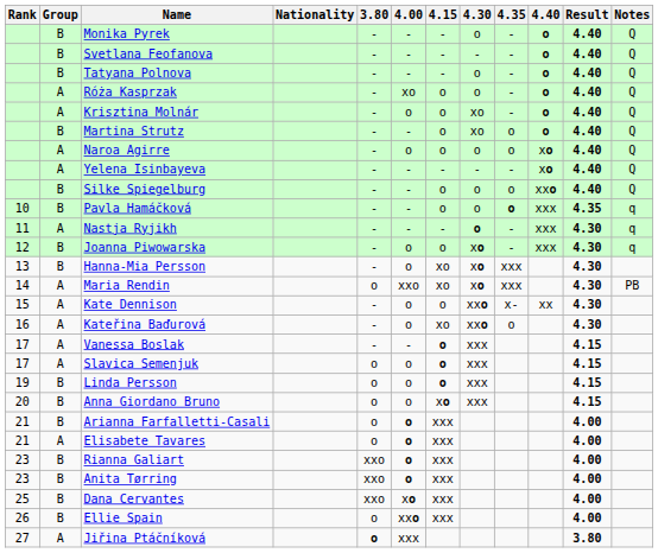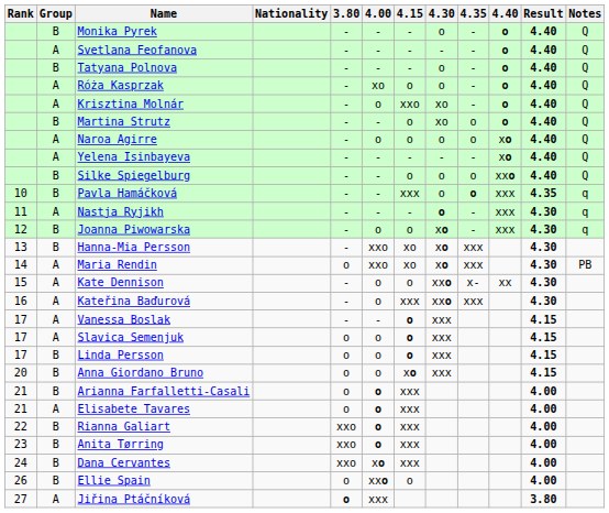Svetlana Feofanova | Group: B -> A
Krisztina Molnár | 4.15: o -> xxo
Pavla Hamáčková | 4.15: o -> xxx
Hanna-Mia Persson | 4.00: o -> xxo
Kateřina Baďurová | 4.15: xo -> xxx
Kateřina Baďurová | 4.35: o -> xxx
Linda Persson | Rank: 19 -> 17
Rianna Galiart | Rank: 23 -> 22
Dana Cervantes | Rank: 25 -> 24
Ellie Spain | 4.15: xxx -> o
